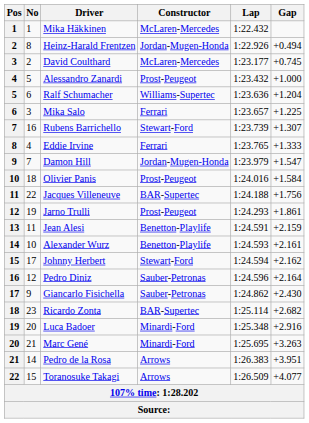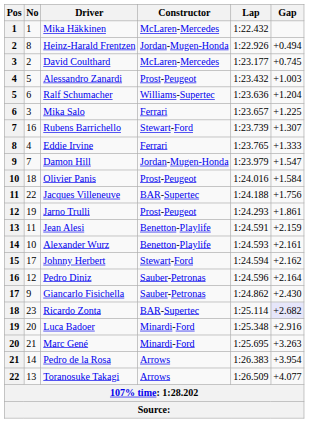Alessandro Zanardi | Gap: +1.000 -> +1.003
Ricardo Zonta | Gap: no background -> lavender background
Pedro de la Rosa | Gap: +3.951 -> +3.954
Toranosuke Takagi | No: 15 -> 13
